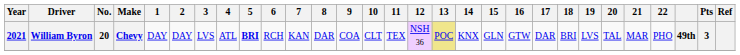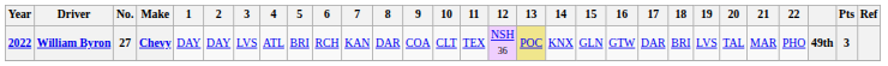William Byron | Year: 2021 -> 2022
William Byron | No.: 20 -> 27
William Byron | 5: bold -> normal
